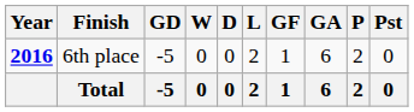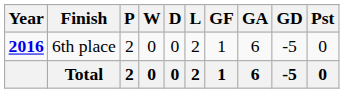columns swapped: P <-> GD
